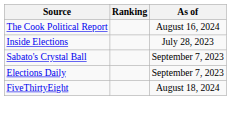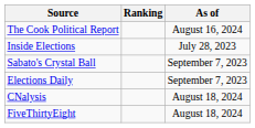+ row: CNalysis | August 18, 2024
